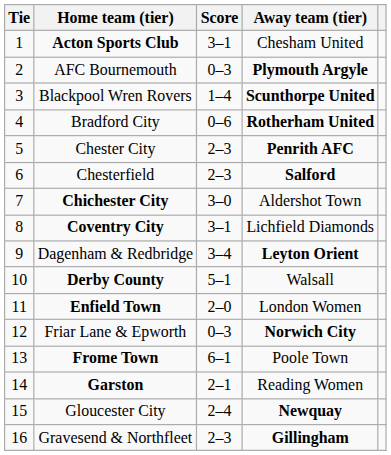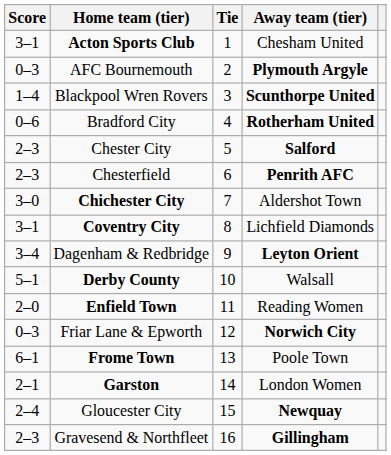columns swapped: Tie <-> Score
Chester City | Away team (tier): Penrith AFC -> Salford
Chesterfield | Away team (tier): Salford -> Penrith AFC
Enfield Town | Away team (tier): London Women -> Reading Women
Garston | Away team (tier): Reading Women -> London Women
